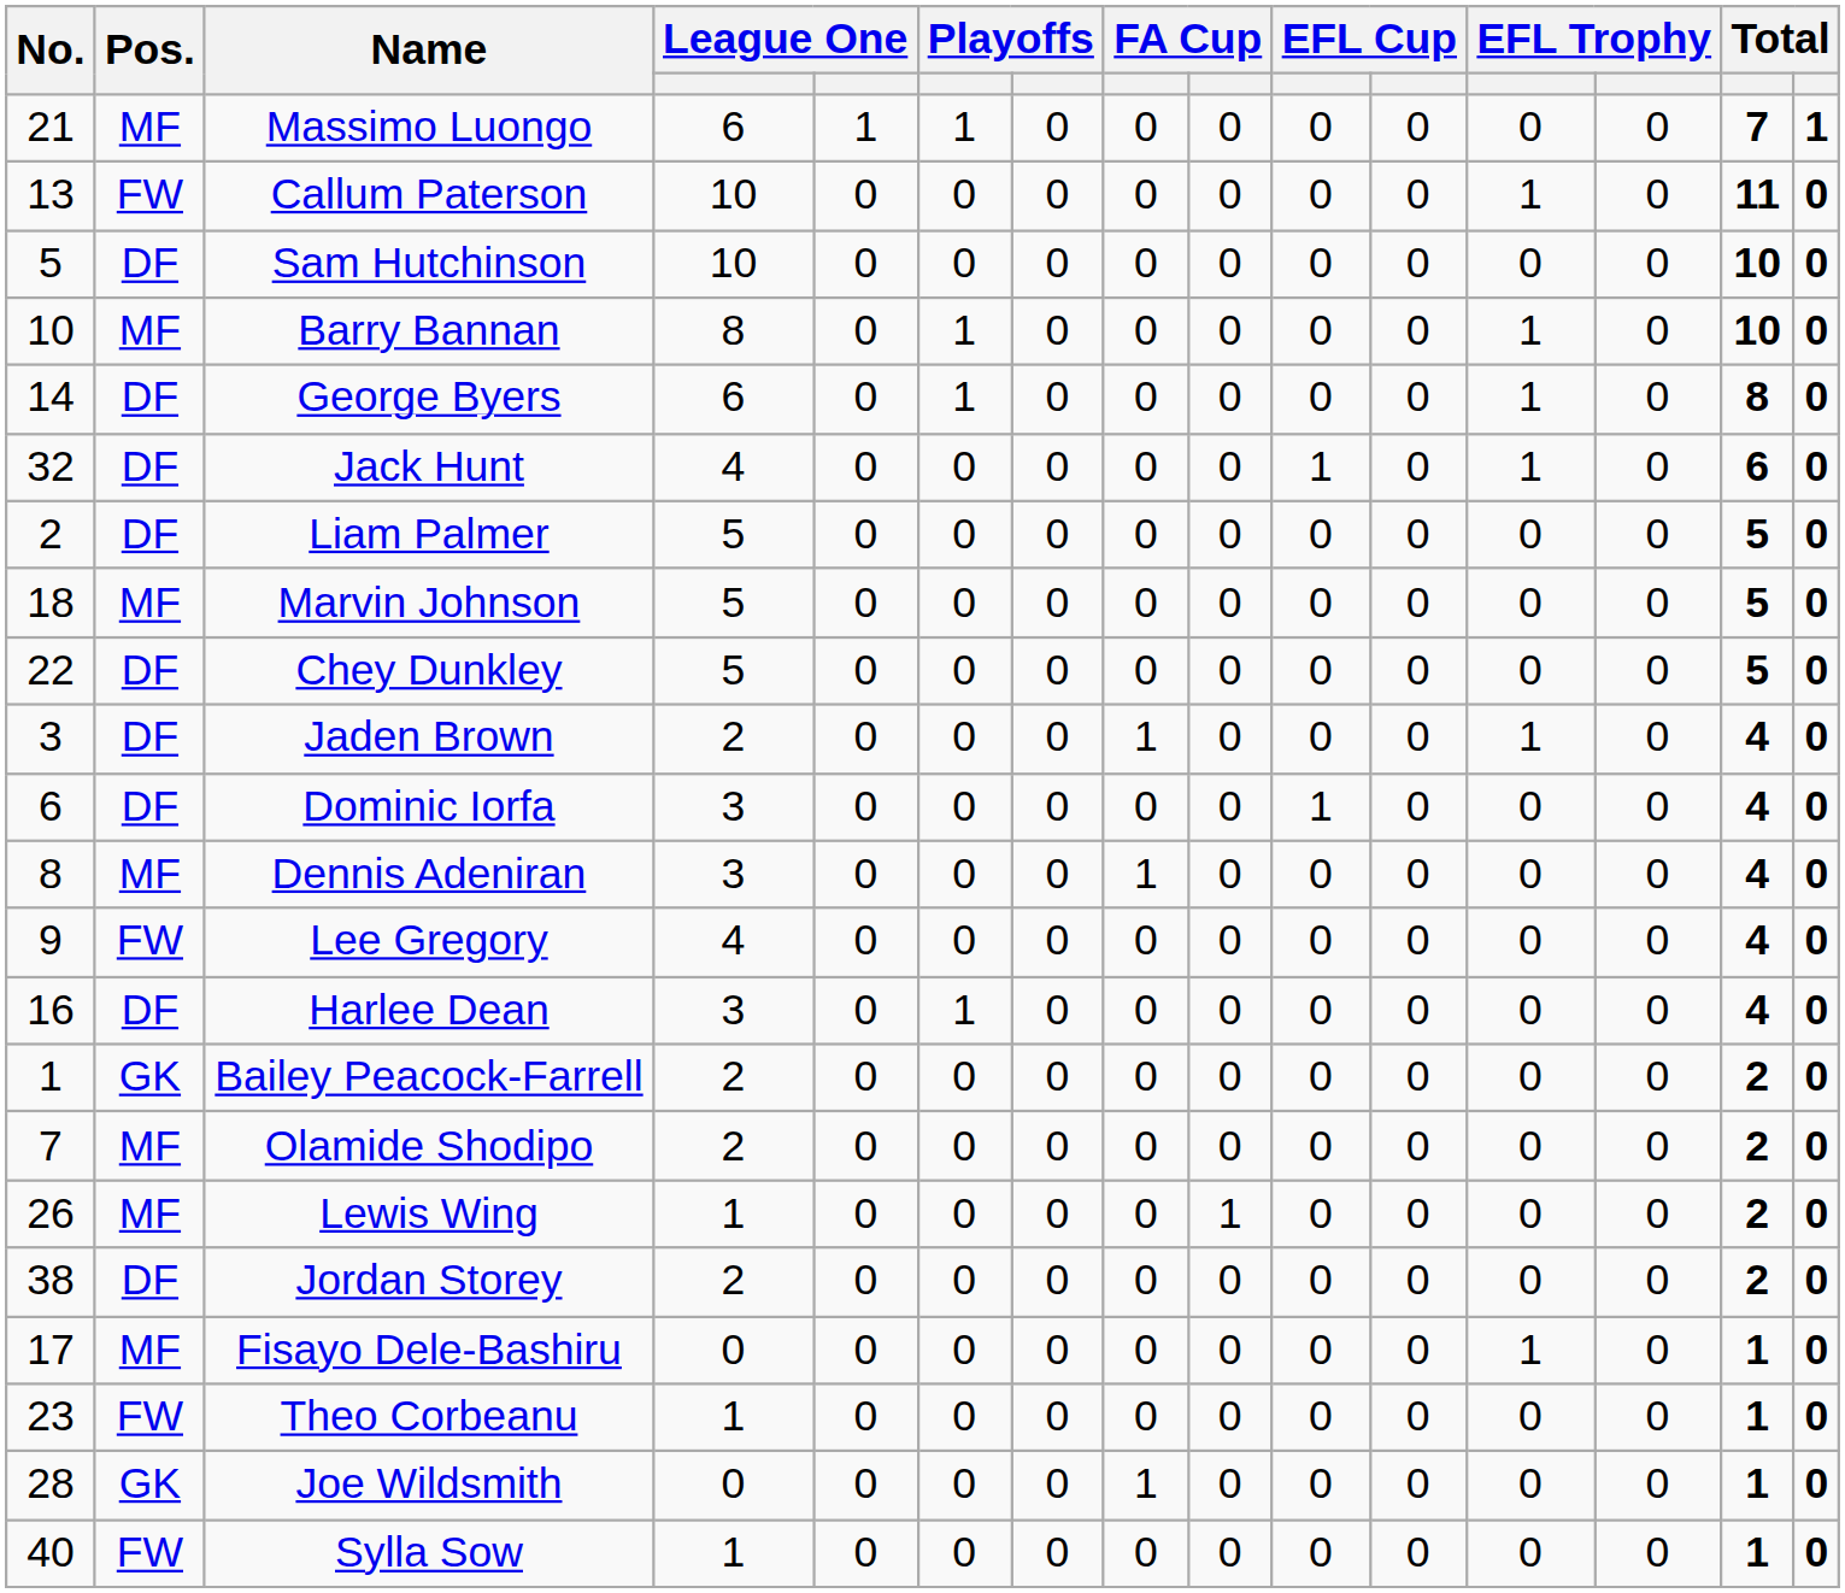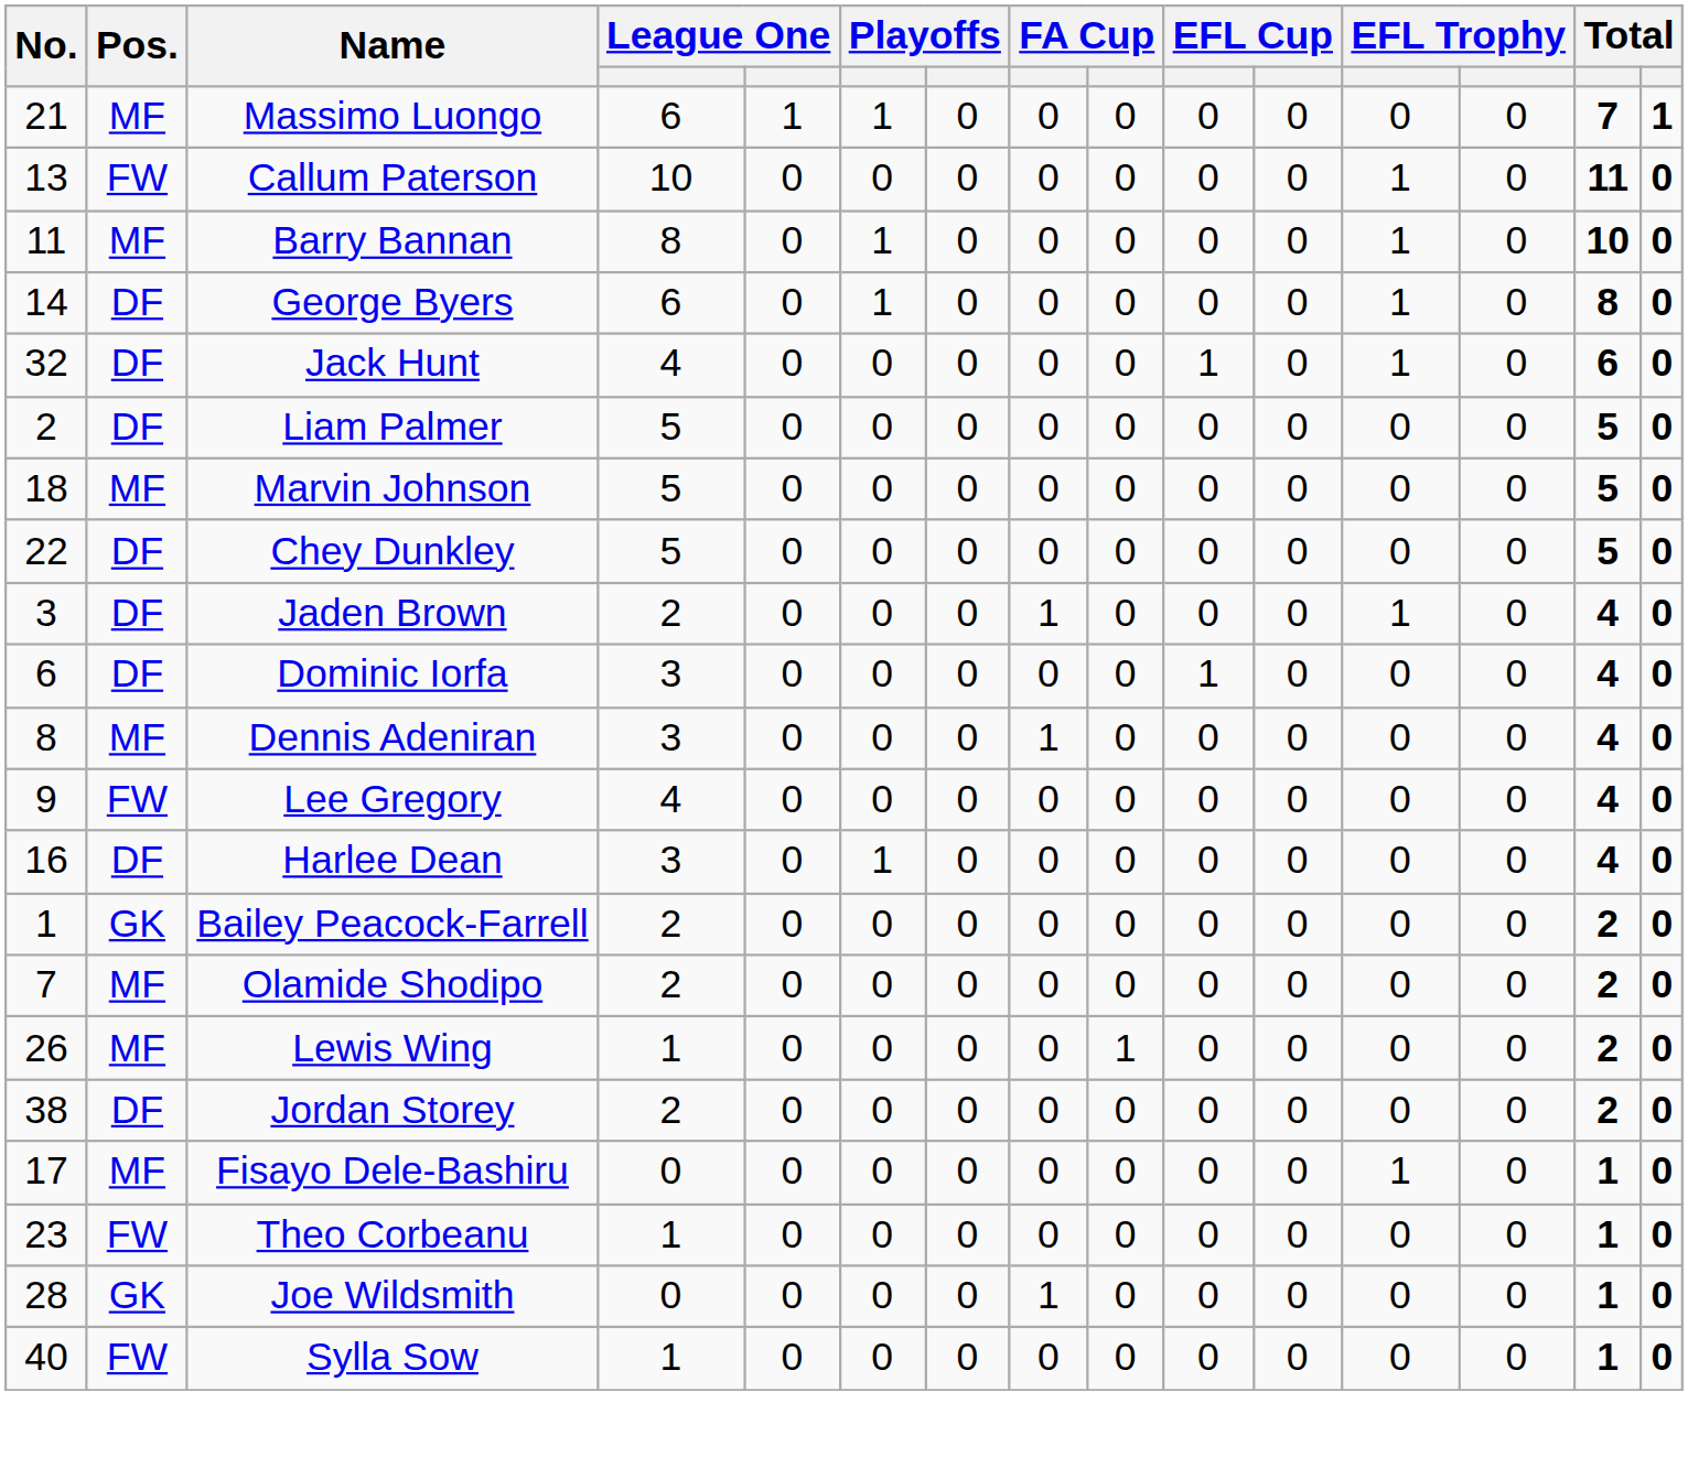- row: 5 | DF | Sam Hutchinson | 10 | 0 | 0 | 0 | 0 | 0 | 0 | 0 | 0 | 0 | 10 | 0
Barry Bannan | No.: 10 -> 11
